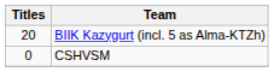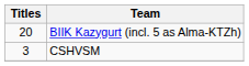CSHVSM | Titles: 0 -> 3
